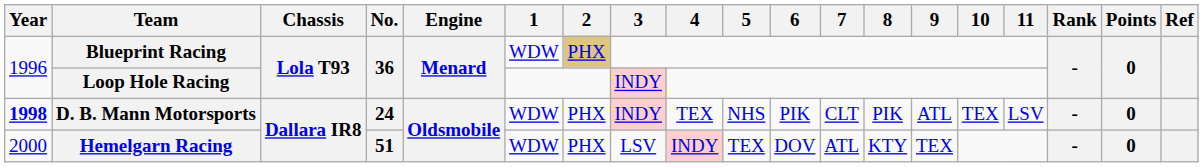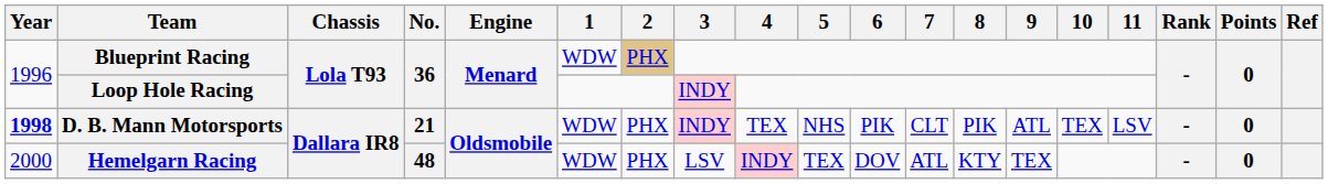D. B. Mann Motorsports | No.: 24 -> 21
Hemelgarn Racing | No.: 51 -> 48
